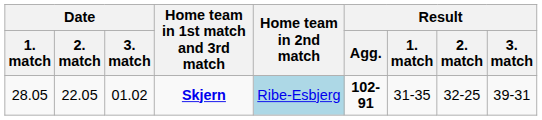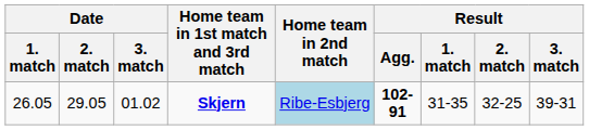Skjern | Date / 1. match: 28.05 -> 26.05
Skjern | Date / 2. match: 22.05 -> 29.05
